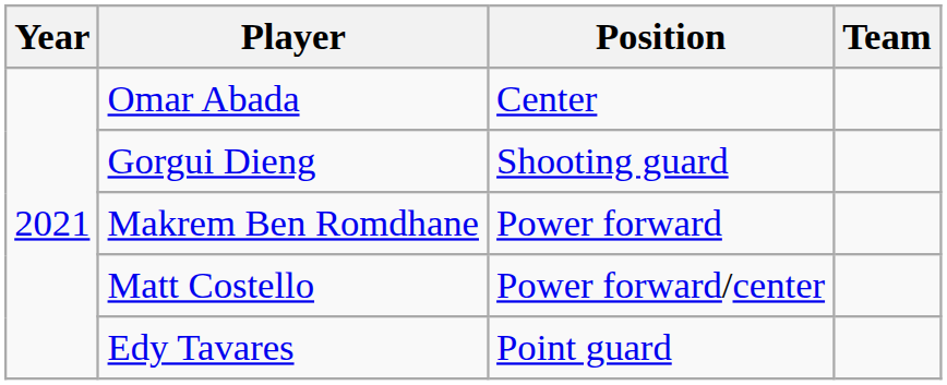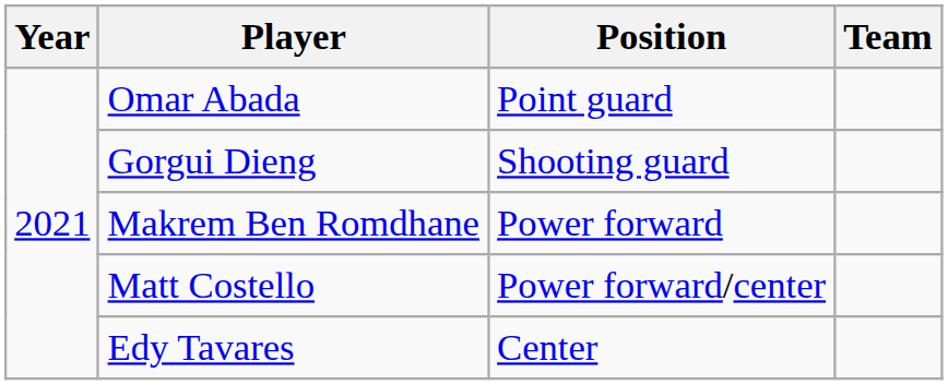Omar Abada | Position: Center -> Point guard
Edy Tavares | Position: Point guard -> Center
